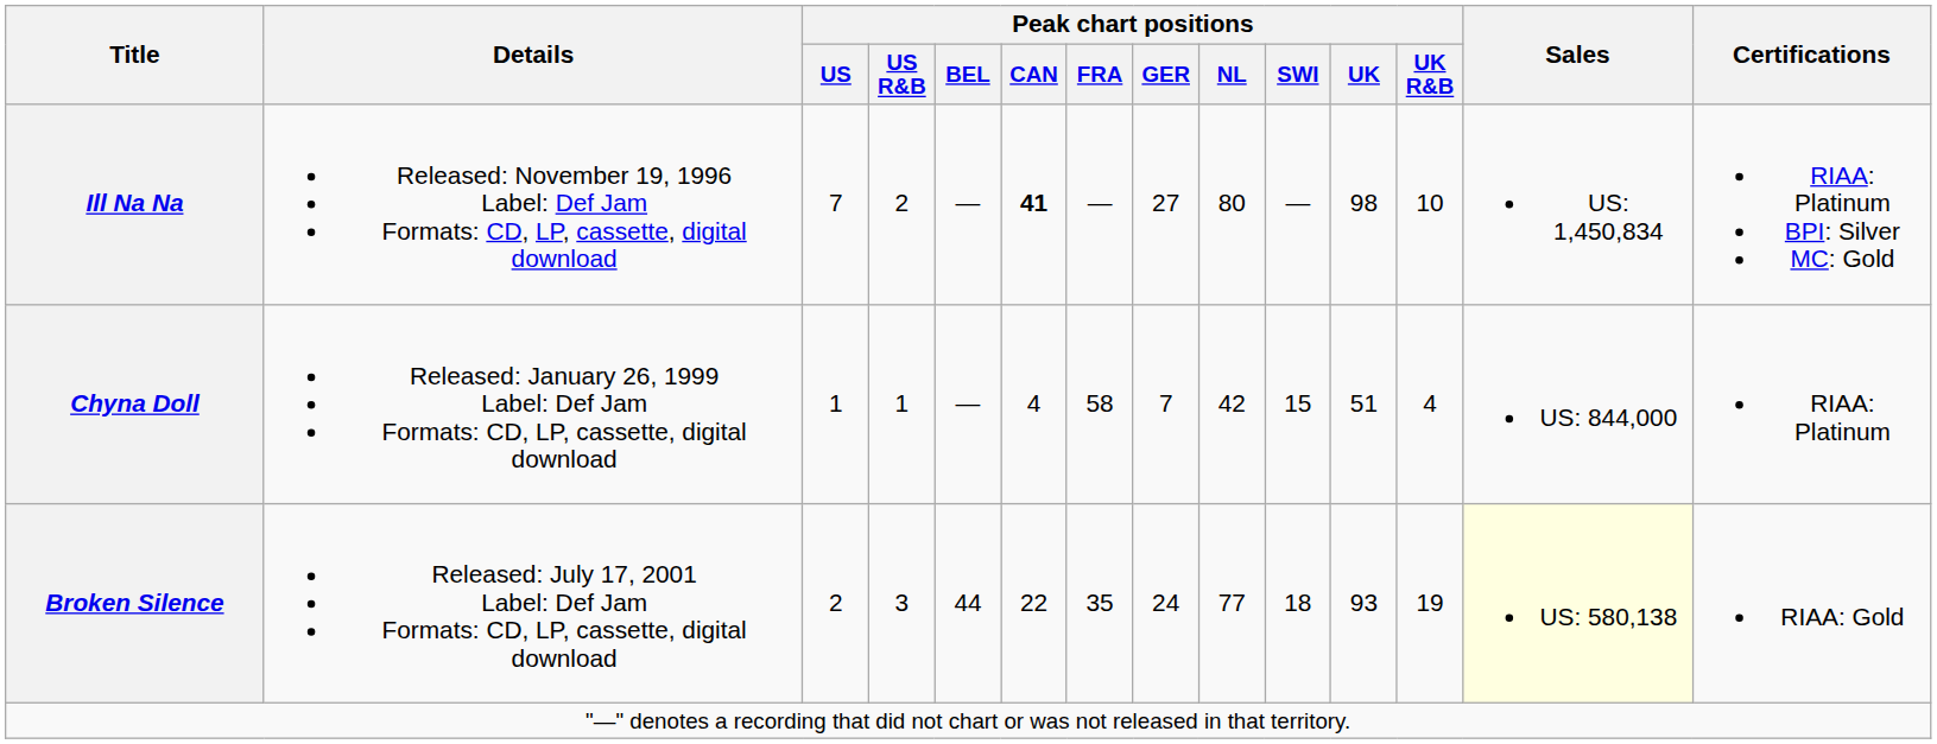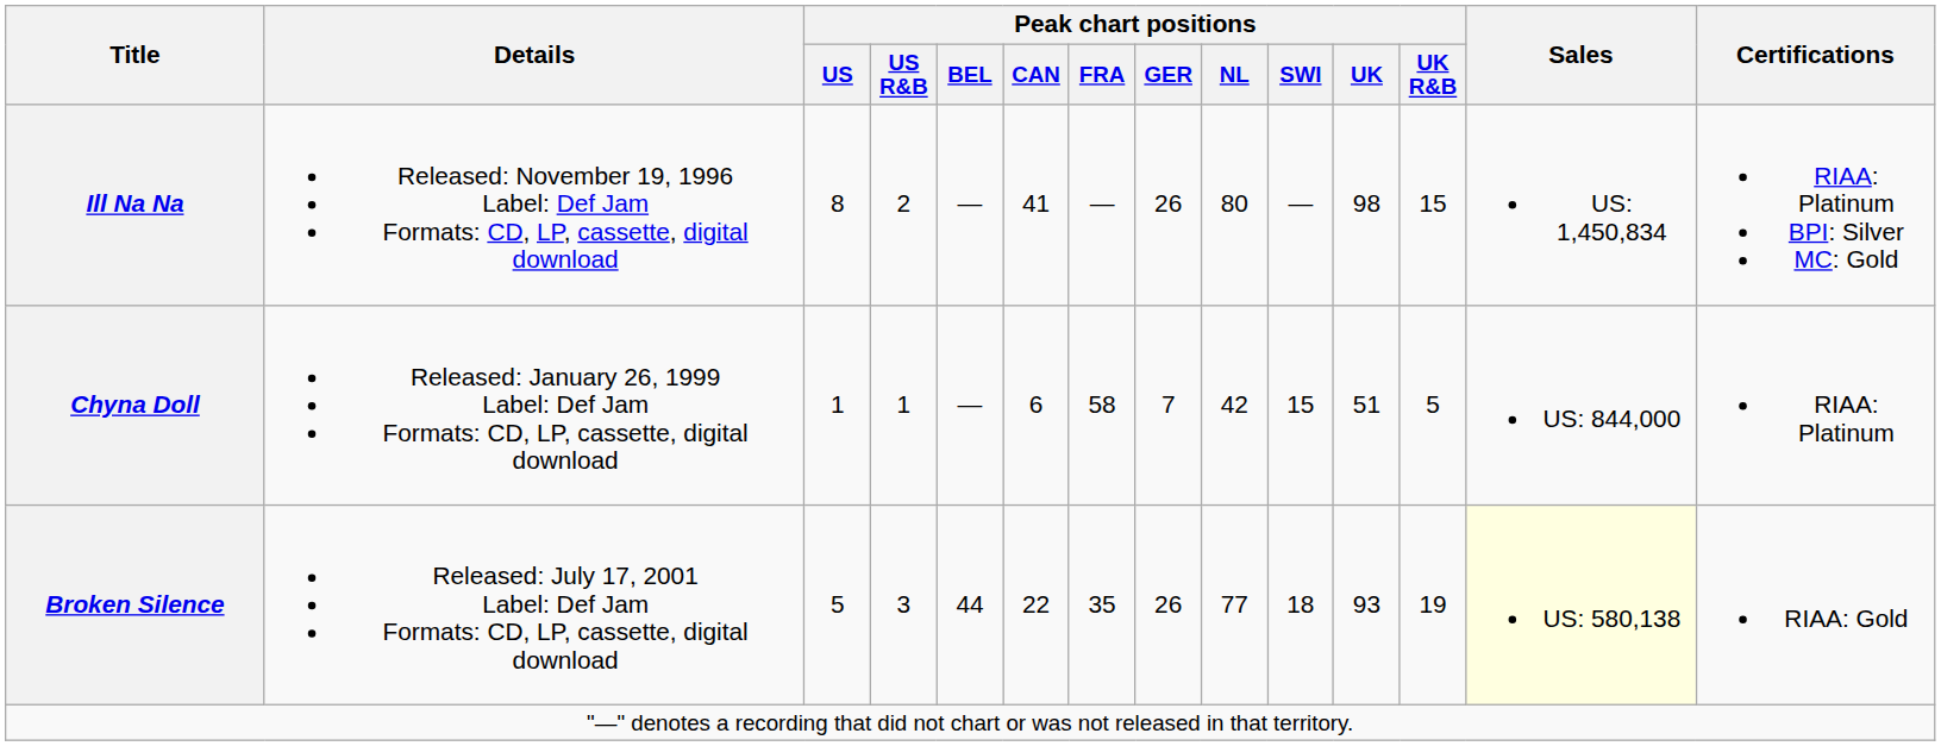Ill Na Na | Peak chart positions / US: 7 -> 8
Ill Na Na | Peak chart positions / CAN: bold -> normal
Ill Na Na | Peak chart positions / GER: 27 -> 26
Ill Na Na | Peak chart positions / UK R&B: 10 -> 15
Chyna Doll | Peak chart positions / CAN: 4 -> 6
Chyna Doll | Peak chart positions / UK R&B: 4 -> 5
Broken Silence | Peak chart positions / US: 2 -> 5
Broken Silence | Peak chart positions / GER: 24 -> 26
